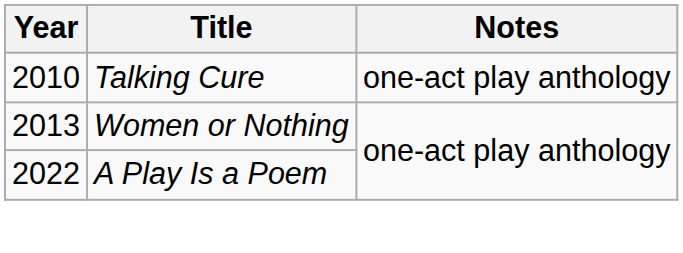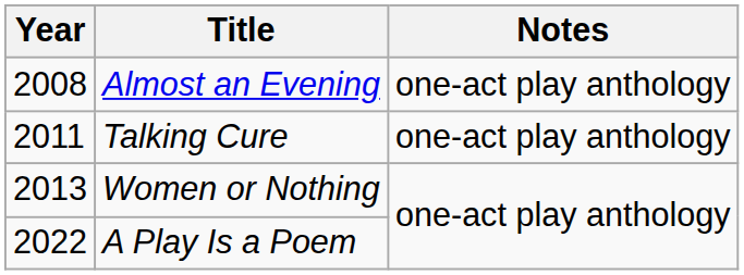+ row: 2008 | Almost an Evening | one-act play anthology
Talking Cure | Year: 2010 -> 2011
